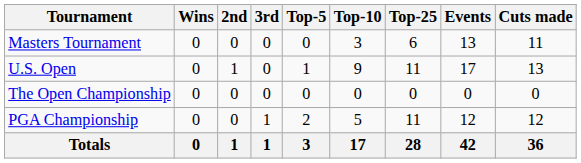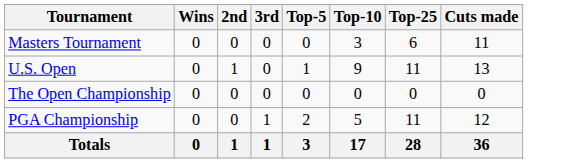- column: Events | 13 | 17 | 0 | 12 | 42
